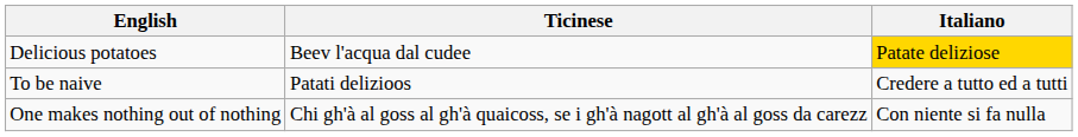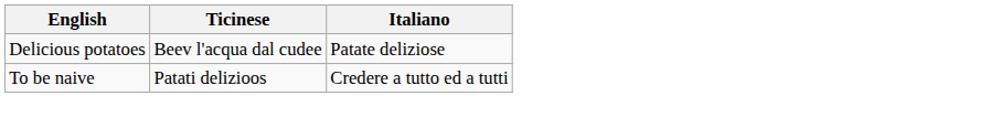Delicious potatoes | Italiano: gold background -> no background
- row: One makes nothing out of nothing | Chi gh'à al goss al gh'à quaicoss, se i gh'à nagott al gh'à al goss da carezz | Con niente si fa nulla
